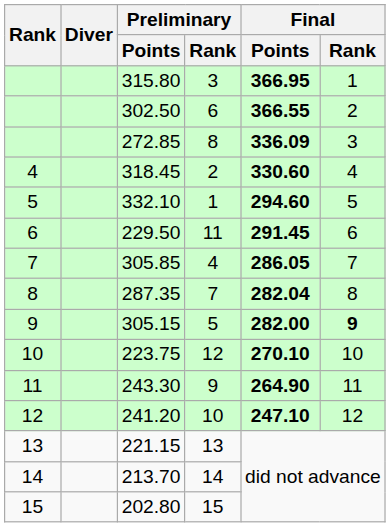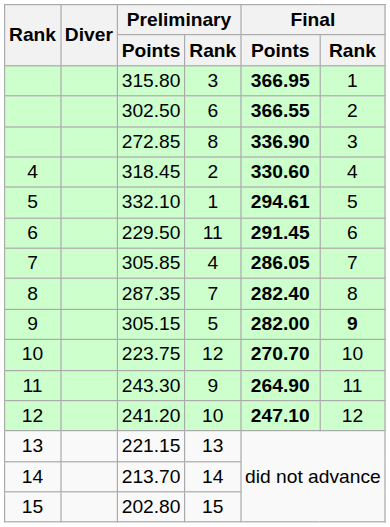272.85 | Final / Points: 336.09 -> 336.90
332.10 | Final / Points: 294.60 -> 294.61
287.35 | Final / Points: 282.04 -> 282.40
223.75 | Final / Points: 270.10 -> 270.70
